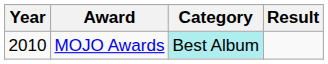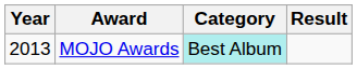MOJO Awards | Year: 2010 -> 2013
